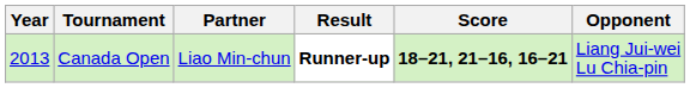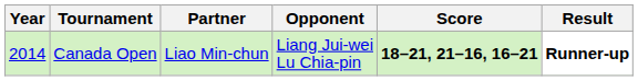columns swapped: Opponent <-> Result
Canada Open | Year: 2013 -> 2014
